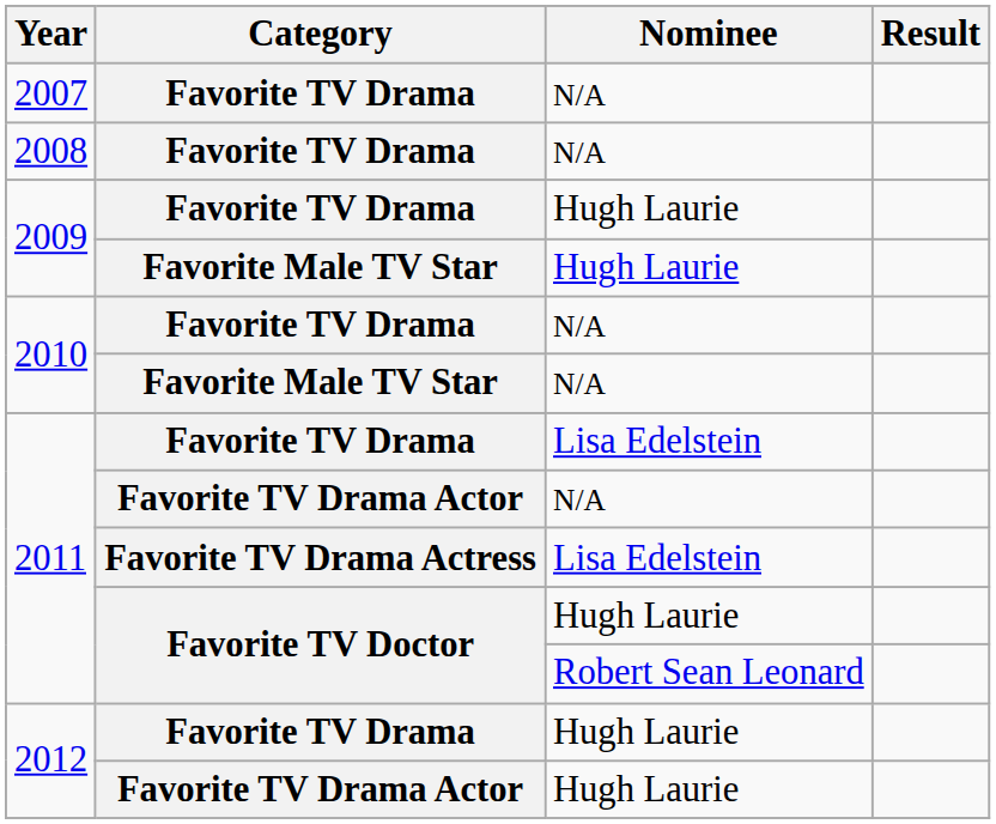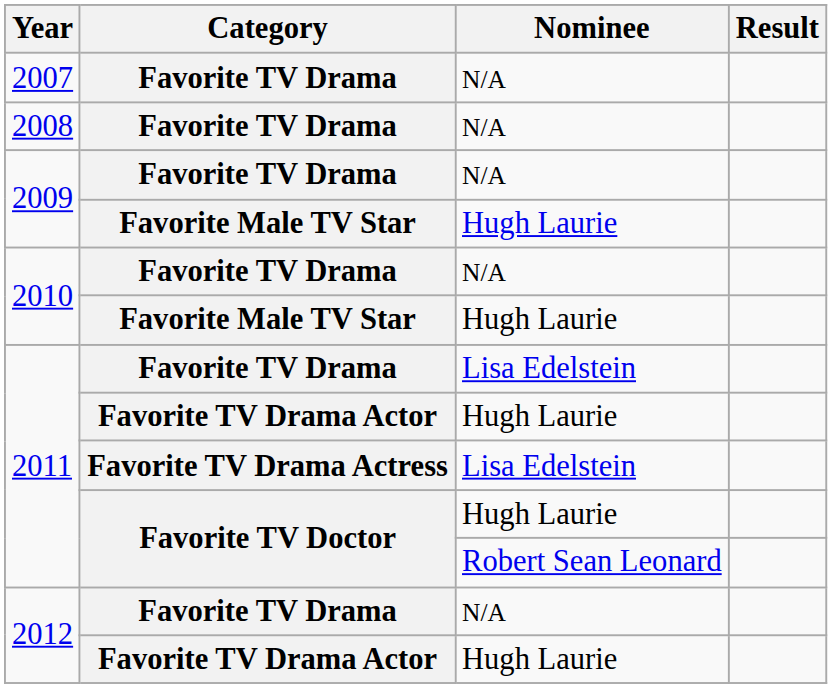2009 / Favorite TV Drama | Nominee: Hugh Laurie -> N/A
2010 / Favorite Male TV Star | Nominee: N/A -> Hugh Laurie
2011 / Favorite TV Drama Actor | Nominee: N/A -> Hugh Laurie
2012 / Favorite TV Drama | Nominee: Hugh Laurie -> N/A
